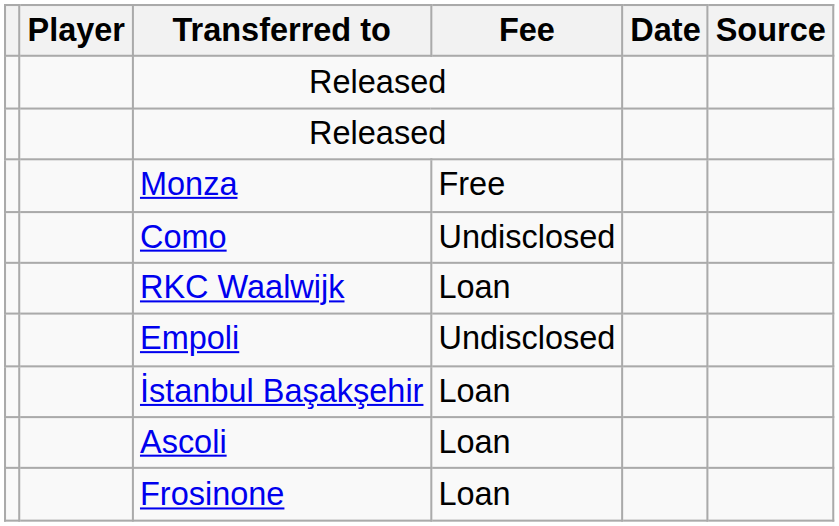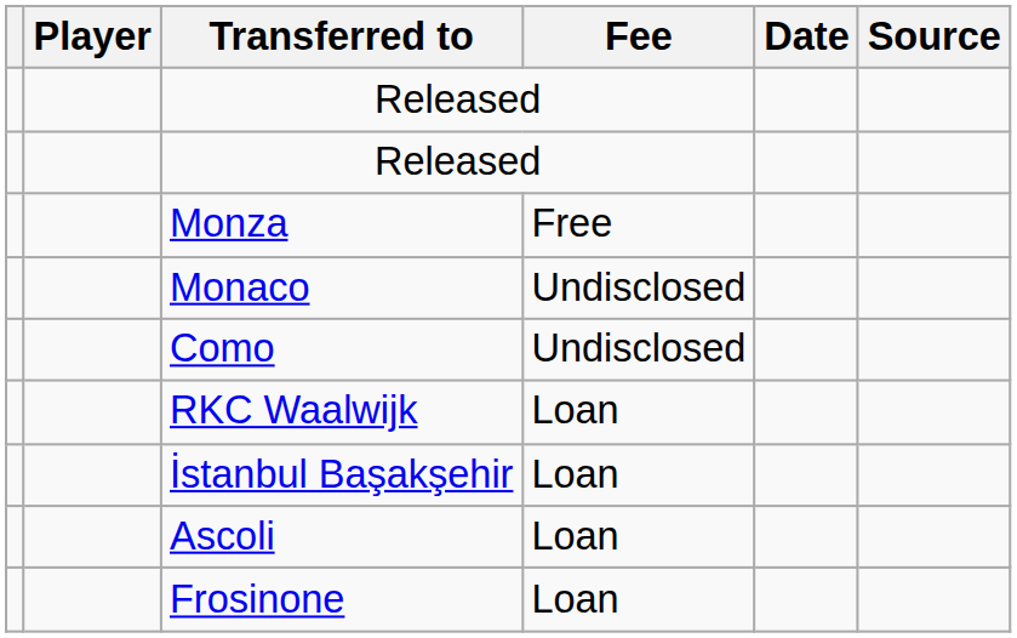+ row: Monaco | Undisclosed
- row: Empoli | Undisclosed
